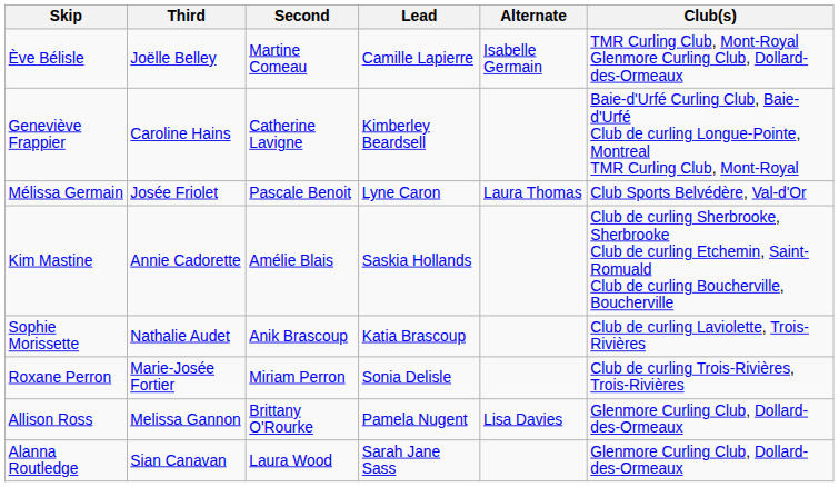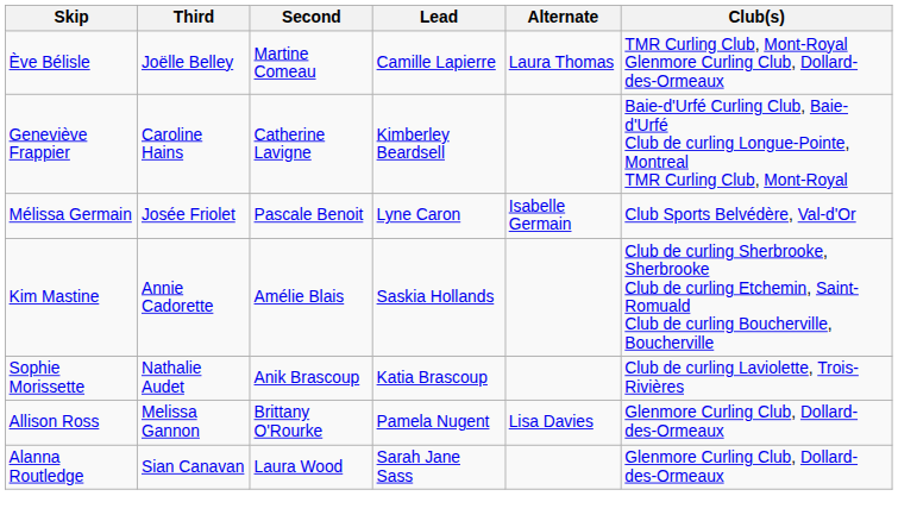Ève Bélisle | Alternate: Isabelle Germain -> Laura Thomas
Mélissa Germain | Alternate: Laura Thomas -> Isabelle Germain
- row: Roxane Perron | Marie-Josée Fortier | Miriam Perron | Sonia Delisle | Club de curling Trois-Rivières, Trois-Rivières
